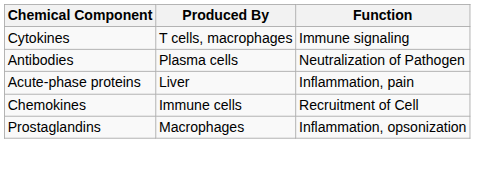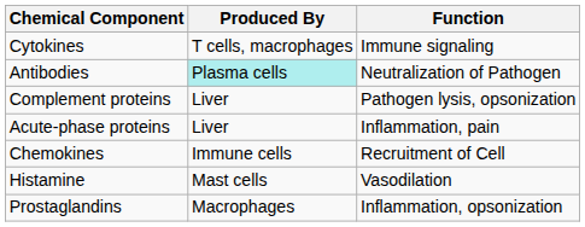Antibodies | Produced By: no background -> paleturquoise background
+ row: Complement proteins | Liver | Pathogen lysis, opsonization
+ row: Histamine | Mast cells | Vasodilation
